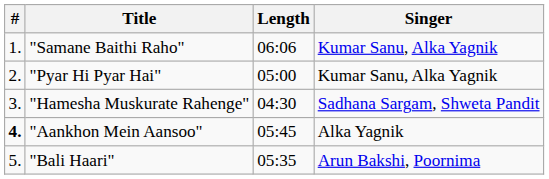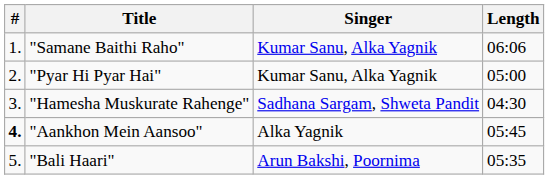columns swapped: Singer <-> Length
